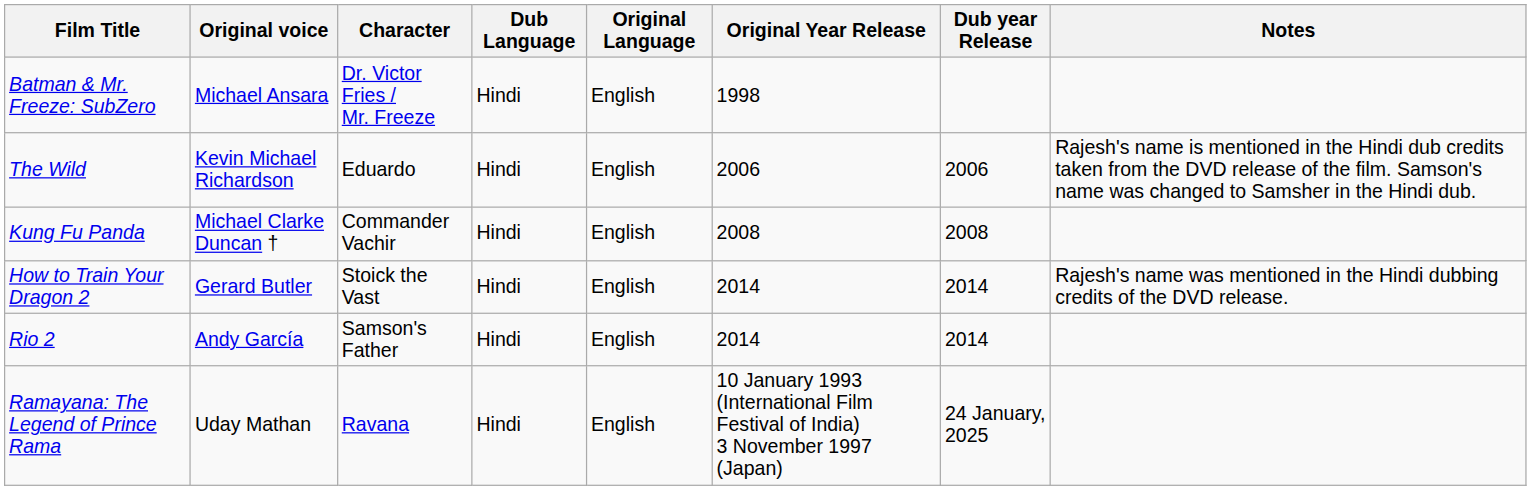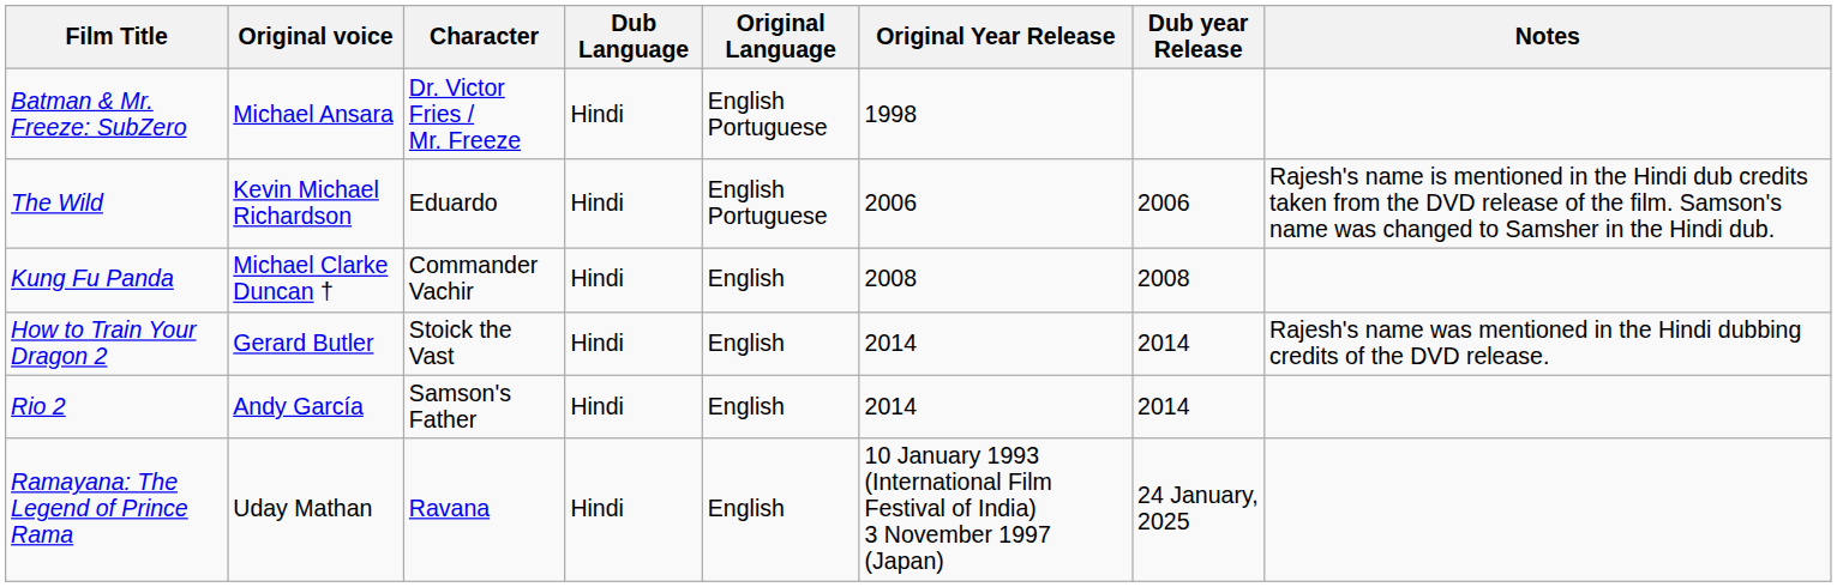Batman & Mr. Freeze: SubZero | Original Language: English -> English Portuguese
The Wild | Original Language: English -> English Portuguese
